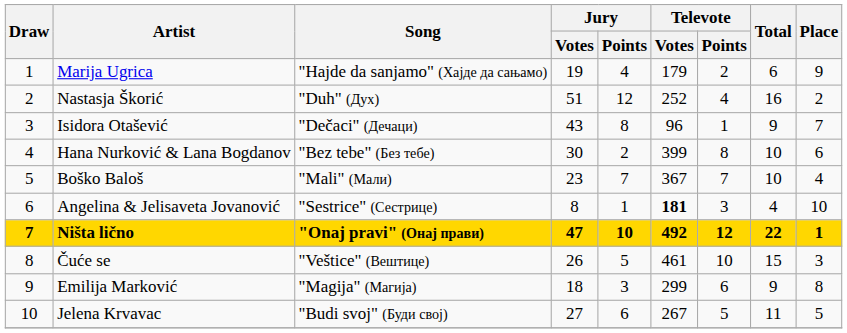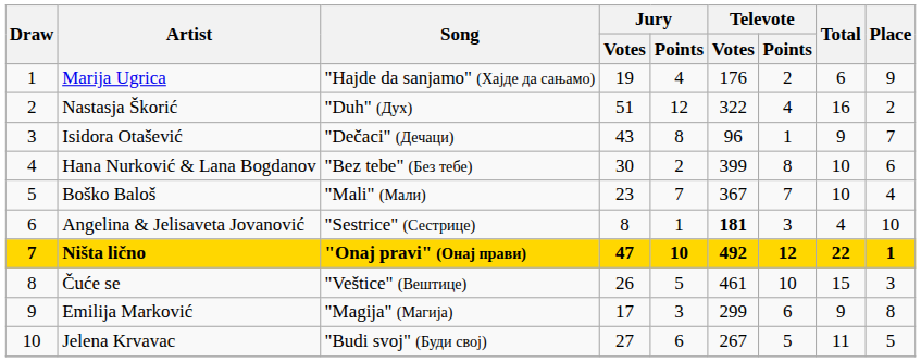Marija Ugrica | Televote / Votes: 179 -> 176
Nastasja Škorić | Televote / Votes: 252 -> 322
Emilija Marković | Jury / Votes: 18 -> 17
